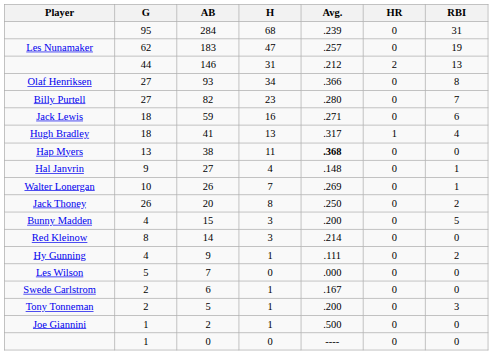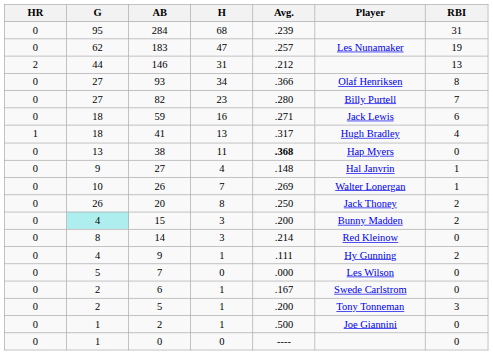columns swapped: Player <-> HR
15 | G: no background -> paleturquoise background
15 | RBI: 5 -> 2
